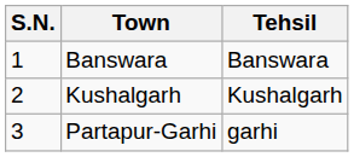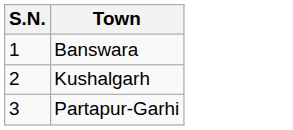- column: Tehsil | Banswara | Kushalgarh | garhi
